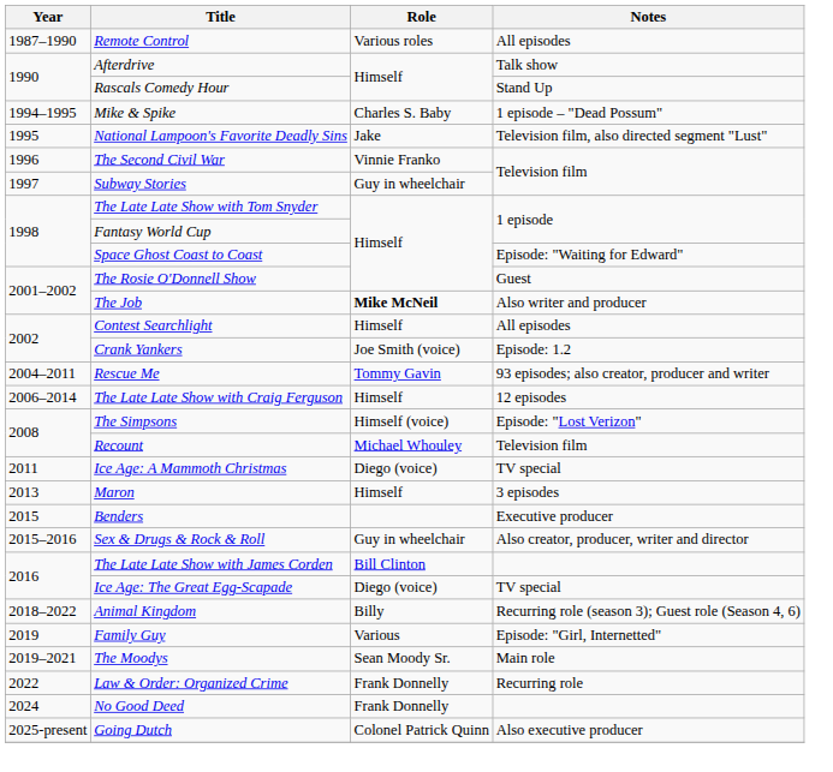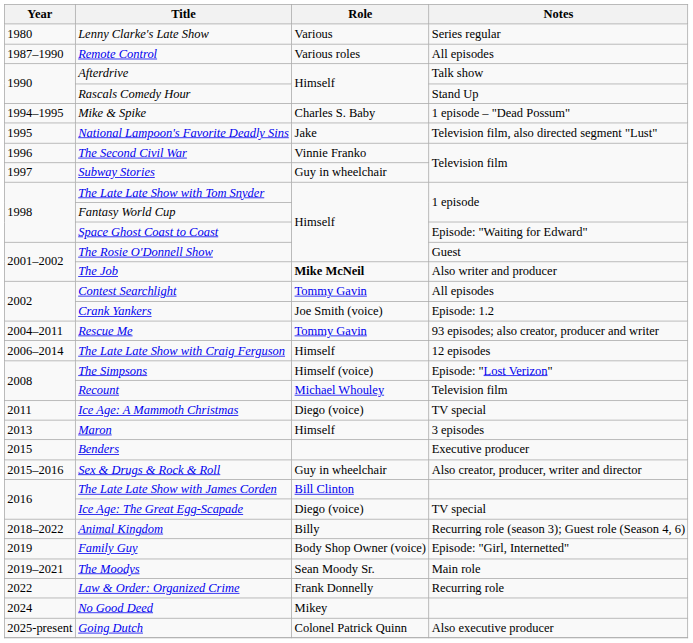+ row: 1980 | Lenny Clarke's Late Show | Various | Series regular
Contest Searchlight | Role: Himself -> Tommy Gavin
Family Guy | Role: Various -> Body Shop Owner (voice)
No Good Deed | Role: Frank Donnelly -> Mikey
